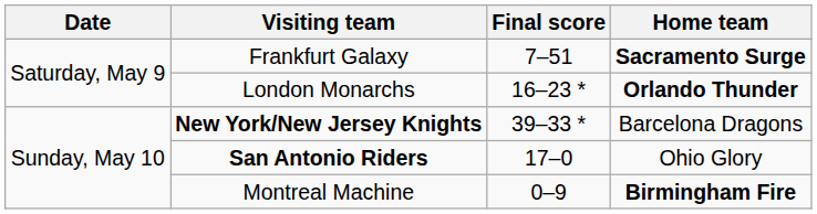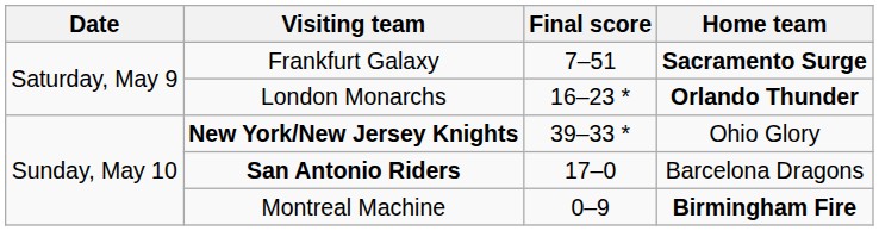New York/New Jersey Knights | Home team: Barcelona Dragons -> Ohio Glory
San Antonio Riders | Home team: Ohio Glory -> Barcelona Dragons
